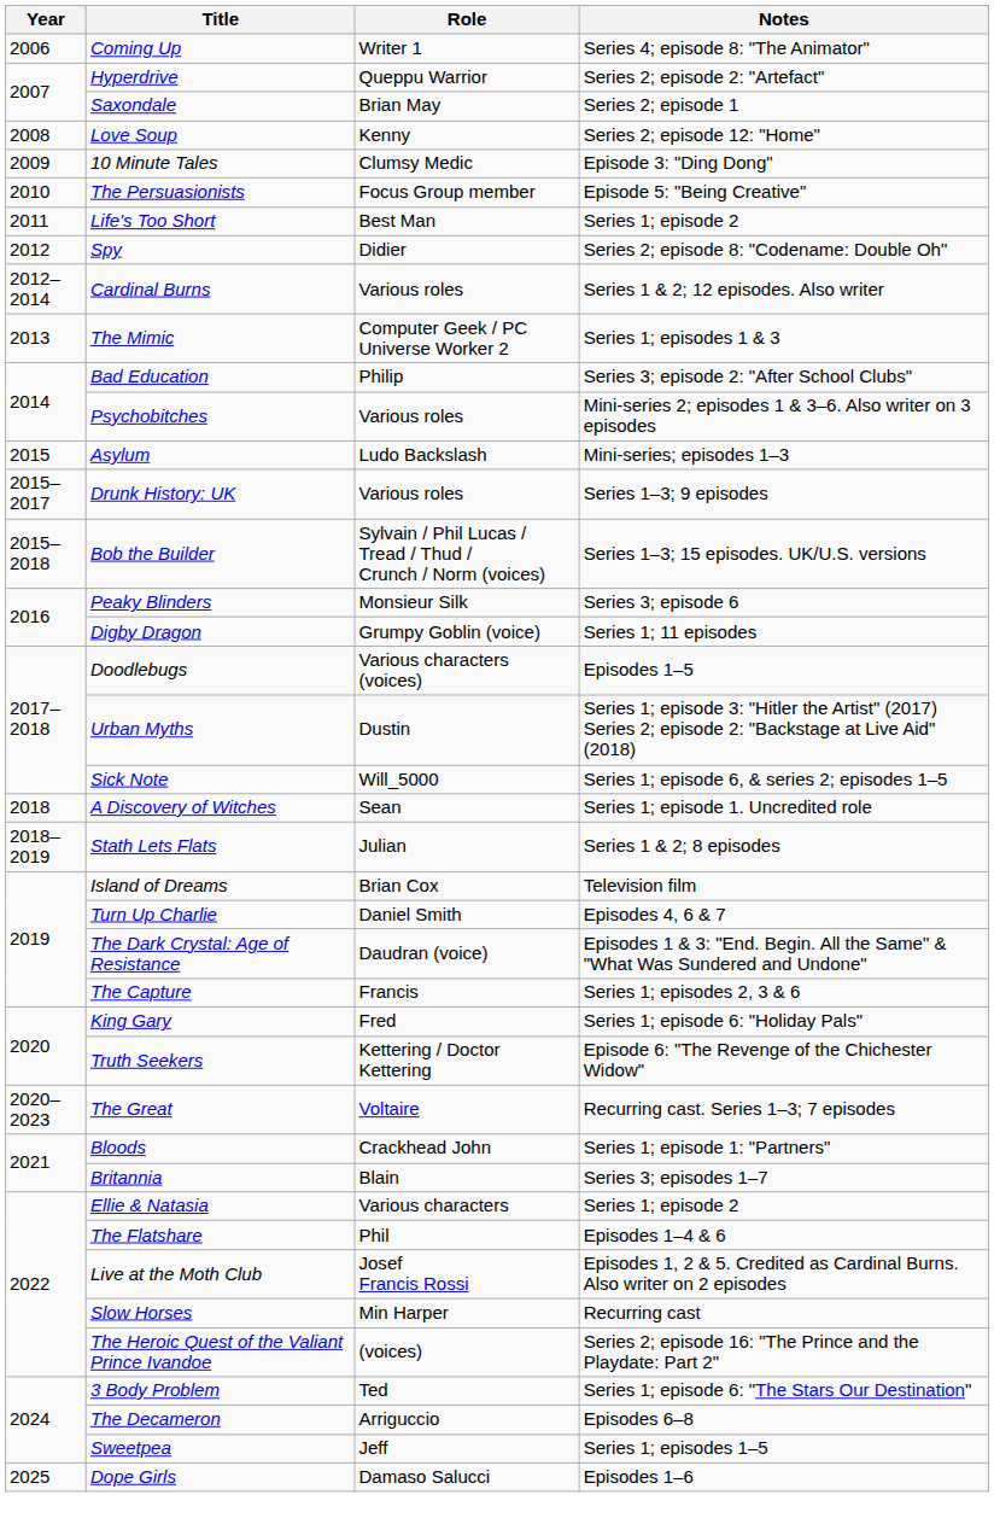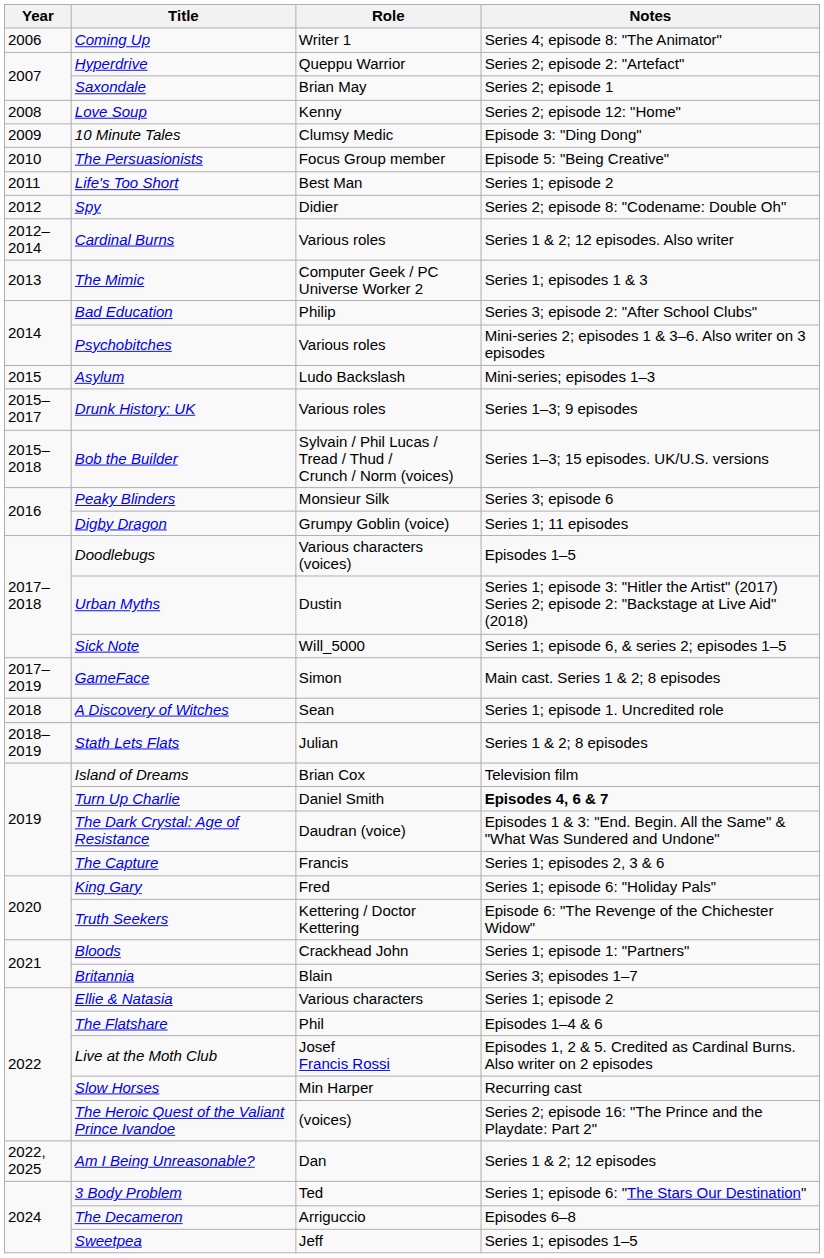+ row: 2017–2019 | GameFace | Simon | Main cast. Series 1 & 2; 8 episodes
Turn Up Charlie | Notes: normal -> bold
- row: 2020–2023 | The Great | Voltaire | Recurring cast. Series 1–3; 7 episodes
+ row: 2022, 2025 | Am I Being Unreasonable? | Dan | Series 1 & 2; 12 episodes
- row: 2025 | Dope Girls | Damaso Salucci | Episodes 1–6
